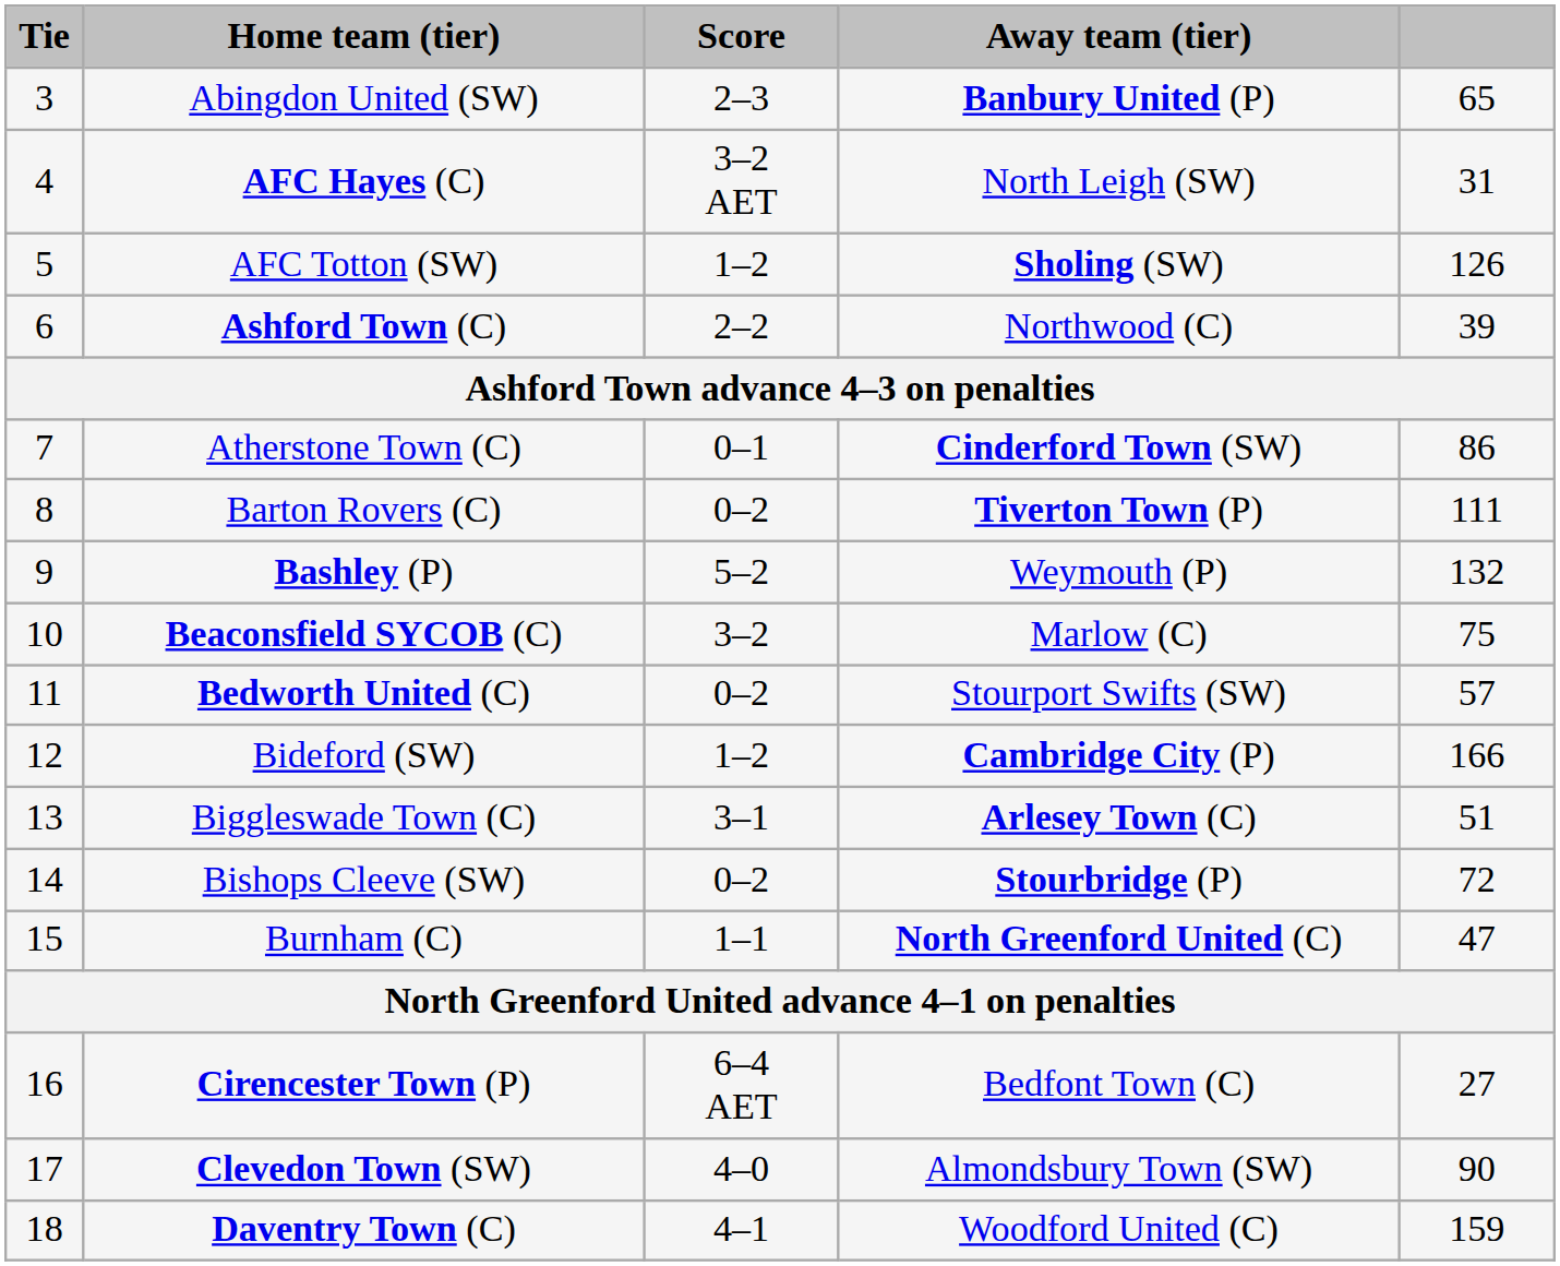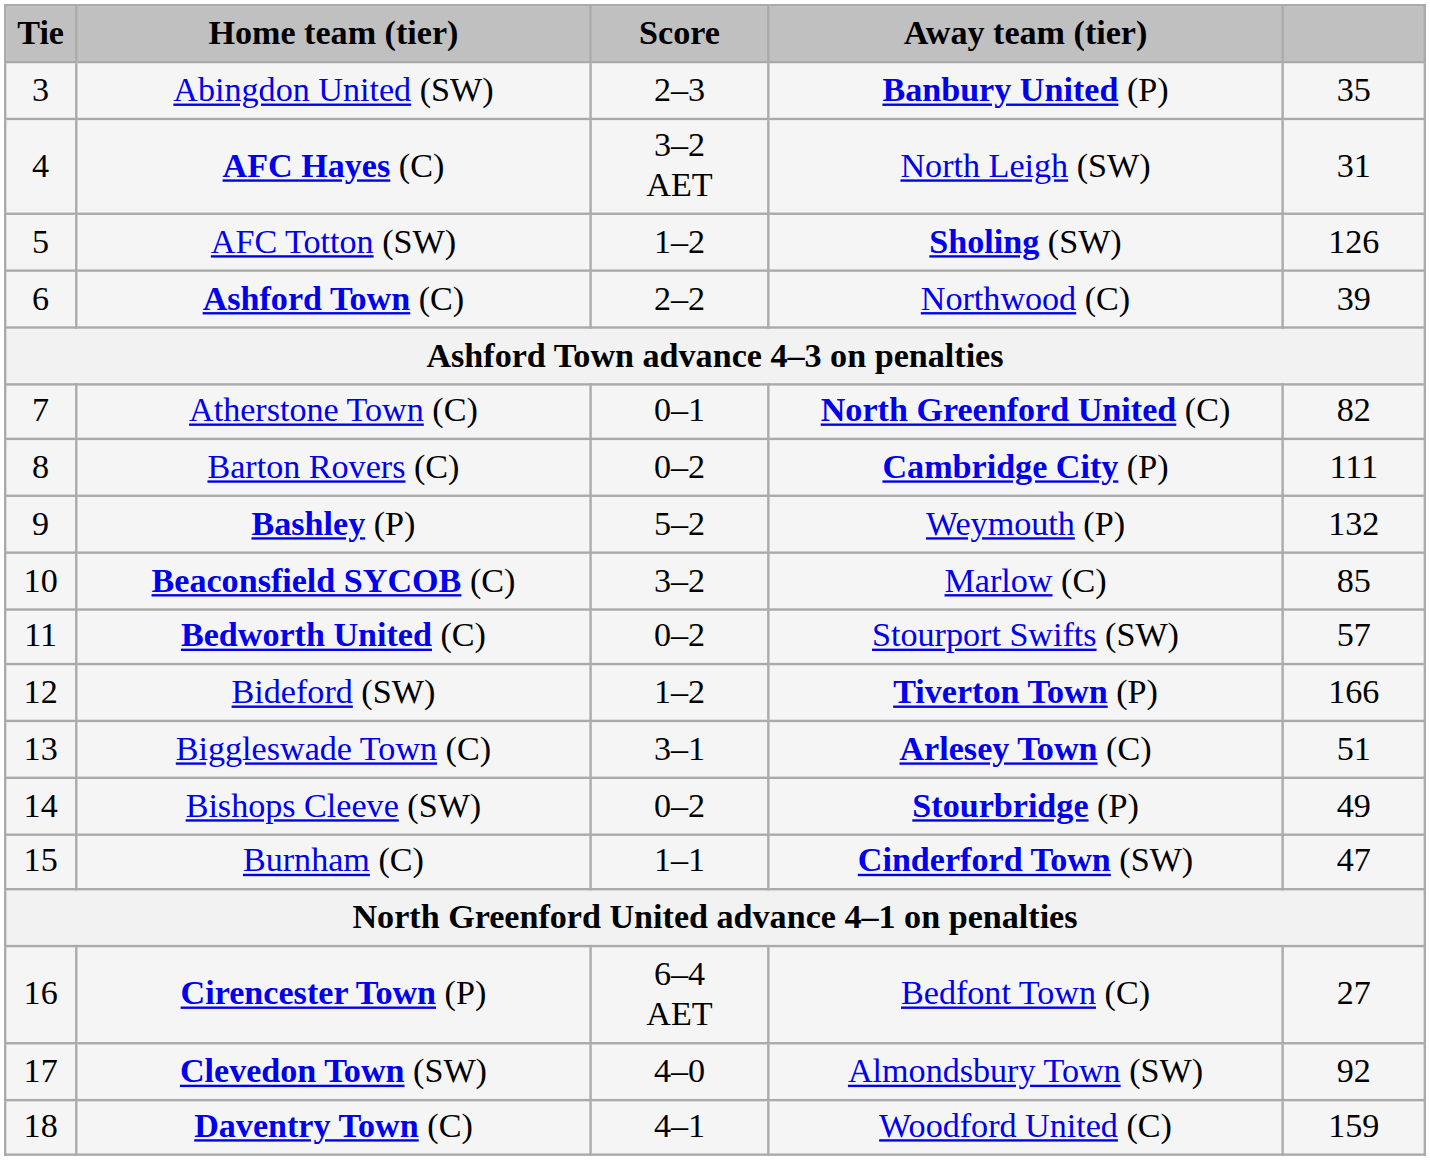Abingdon United (SW) | column 5: 65 -> 35
Atherstone Town (C) | Away team (tier): Cinderford Town (SW) -> North Greenford United (C)
Atherstone Town (C) | column 5: 86 -> 82
Barton Rovers (C) | Away team (tier): Tiverton Town (P) -> Cambridge City (P)
Beaconsfield SYCOB (C) | column 5: 75 -> 85
Bideford (SW) | Away team (tier): Cambridge City (P) -> Tiverton Town (P)
Bishops Cleeve (SW) | column 5: 72 -> 49
Burnham (C) | Away team (tier): North Greenford United (C) -> Cinderford Town (SW)
Clevedon Town (SW) | column 5: 90 -> 92
